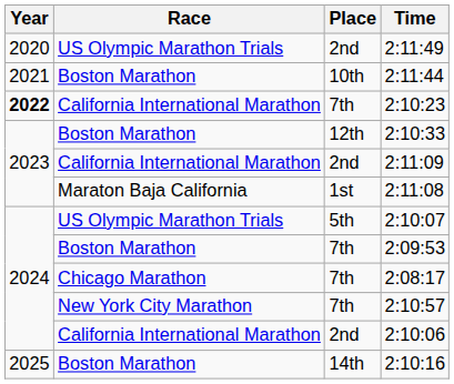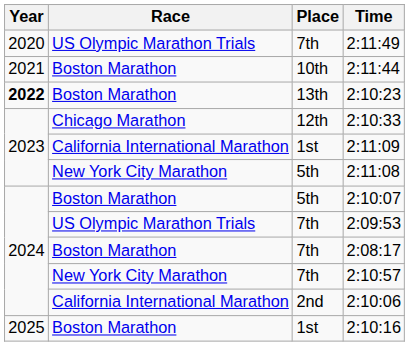2:11:49 | Place: 2nd -> 7th
2:10:23 | Race: California International Marathon -> Boston Marathon
2:10:23 | Place: 7th -> 13th
2:10:33 | Race: Boston Marathon -> Chicago Marathon
2:11:09 | Place: 2nd -> 1st
2:11:08 | Race: Maraton Baja California -> New York City Marathon
2:11:08 | Place: 1st -> 5th
2:10:07 | Race: US Olympic Marathon Trials -> Boston Marathon
2:09:53 | Race: Boston Marathon -> US Olympic Marathon Trials
2:08:17 | Race: Chicago Marathon -> Boston Marathon
2:10:16 | Place: 14th -> 1st
